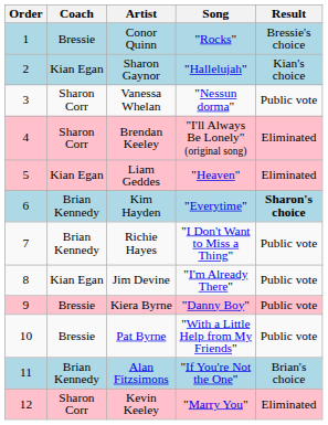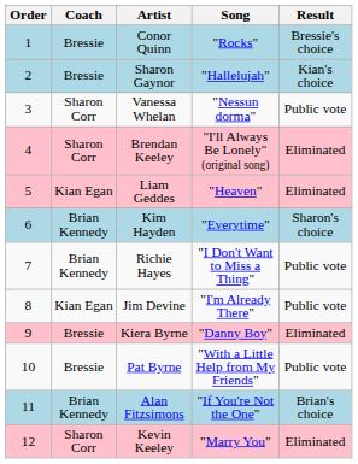Sharon Gaynor | Coach: Kian Egan -> Bressie
Kim Hayden | Result: bold -> normal
Kiera Byrne | Result: Public vote -> Eliminated
